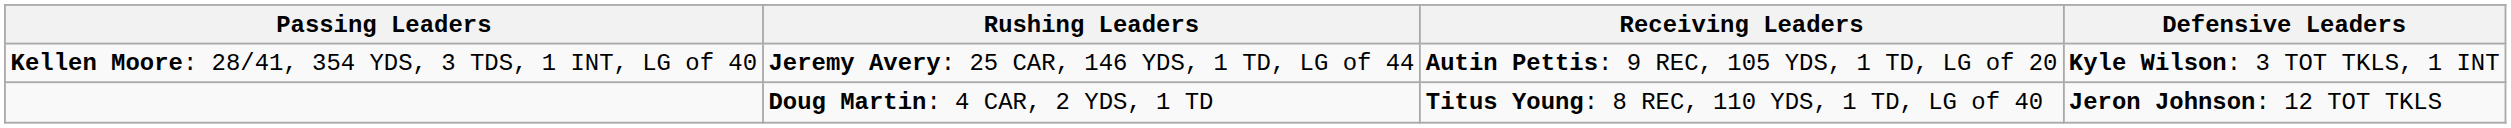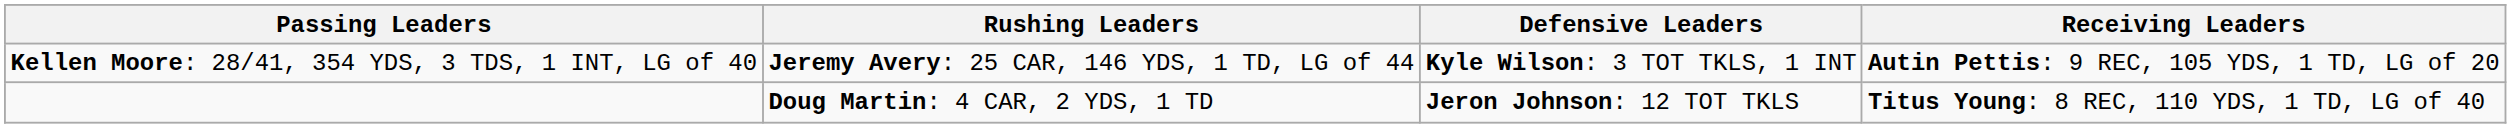columns swapped: Receiving Leaders <-> Defensive Leaders
